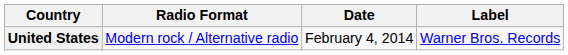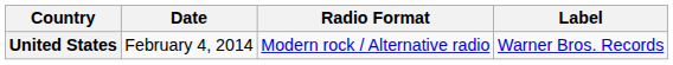columns swapped: Date <-> Radio Format
